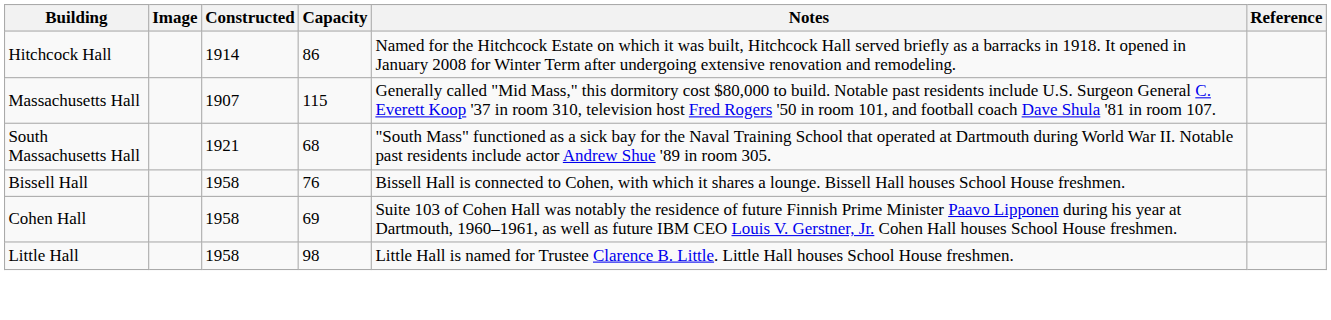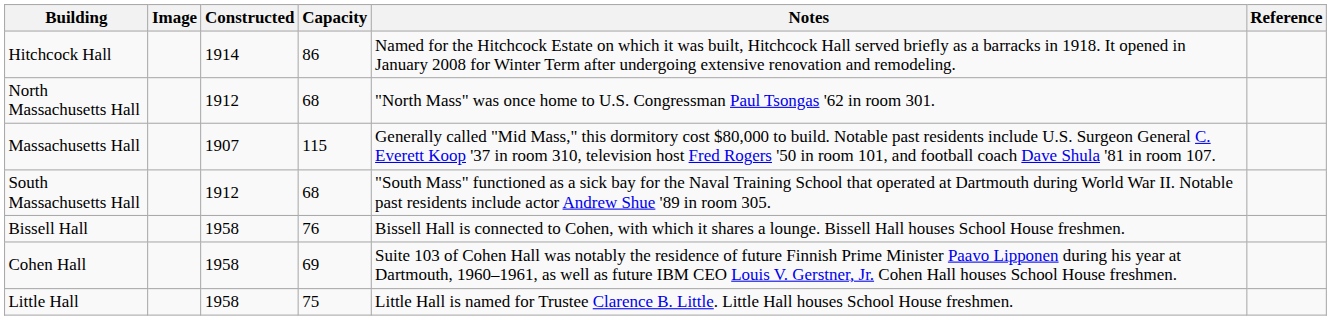+ row: North Massachusetts Hall | 1912 | 68 | "North Mass" was once home to U.S. Congressman Paul Tsongas '62 in room 301.
South Massachusetts Hall | Constructed: 1921 -> 1912
Little Hall | Capacity: 98 -> 75
